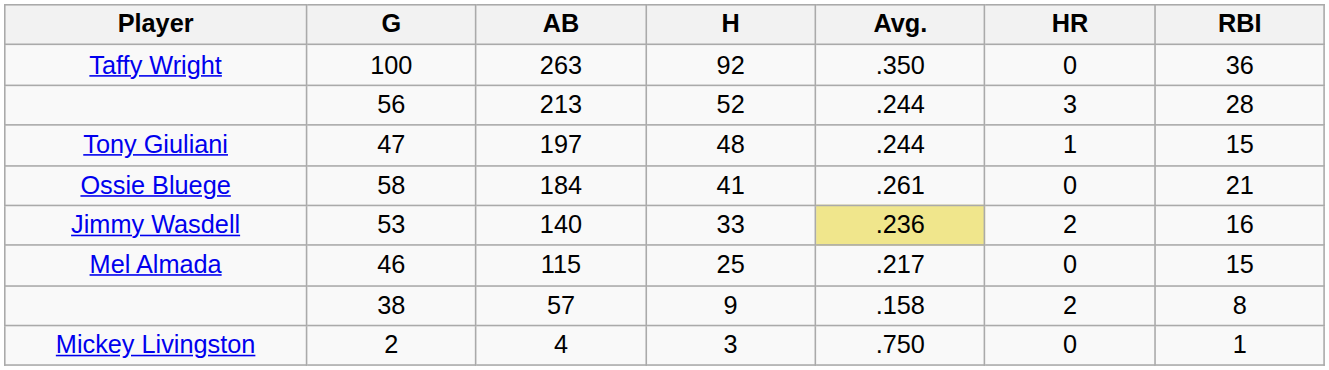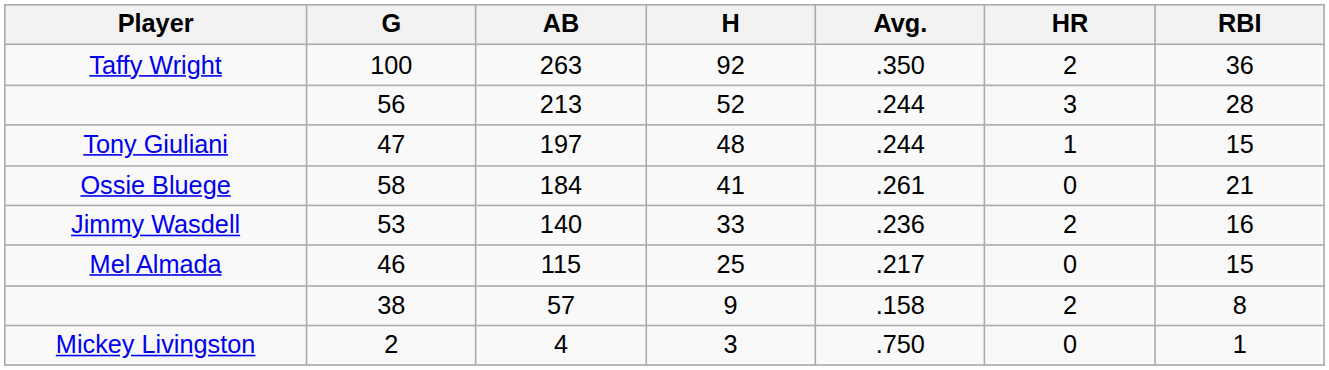100 | HR: 0 -> 2
53 | Avg.: khaki background -> no background
